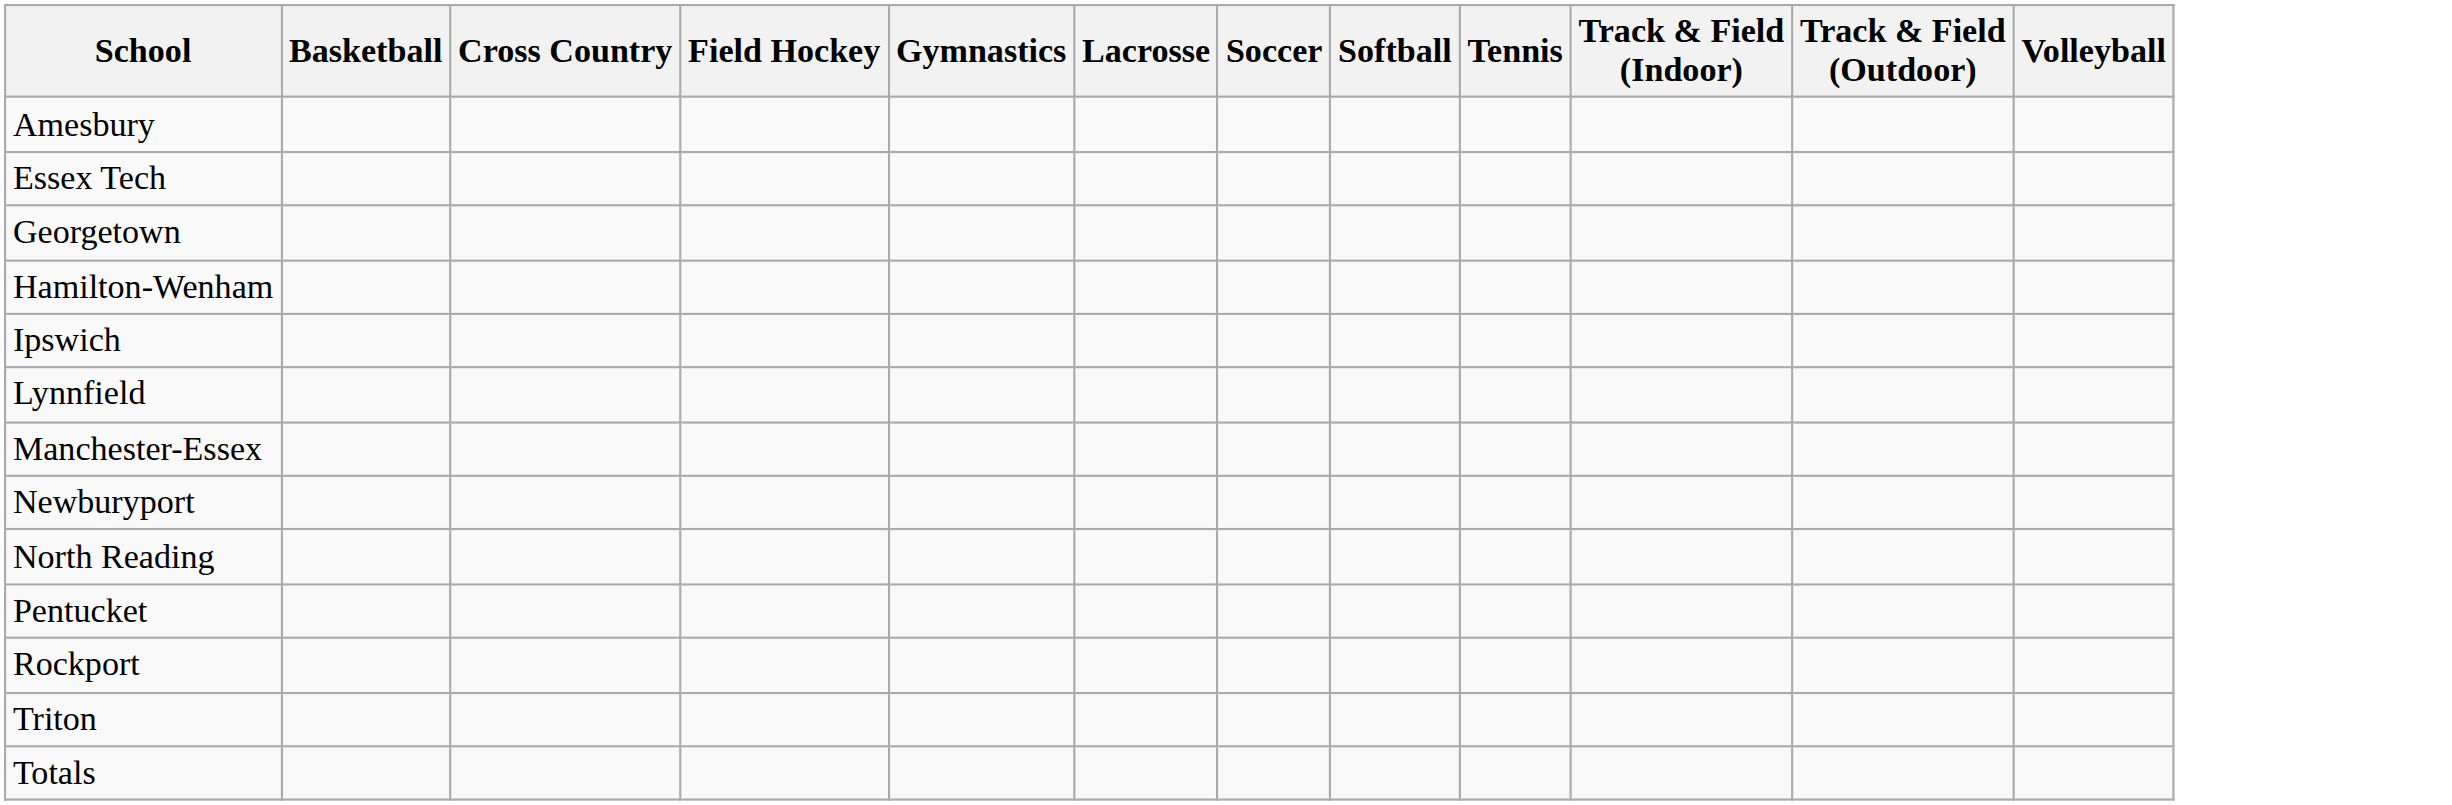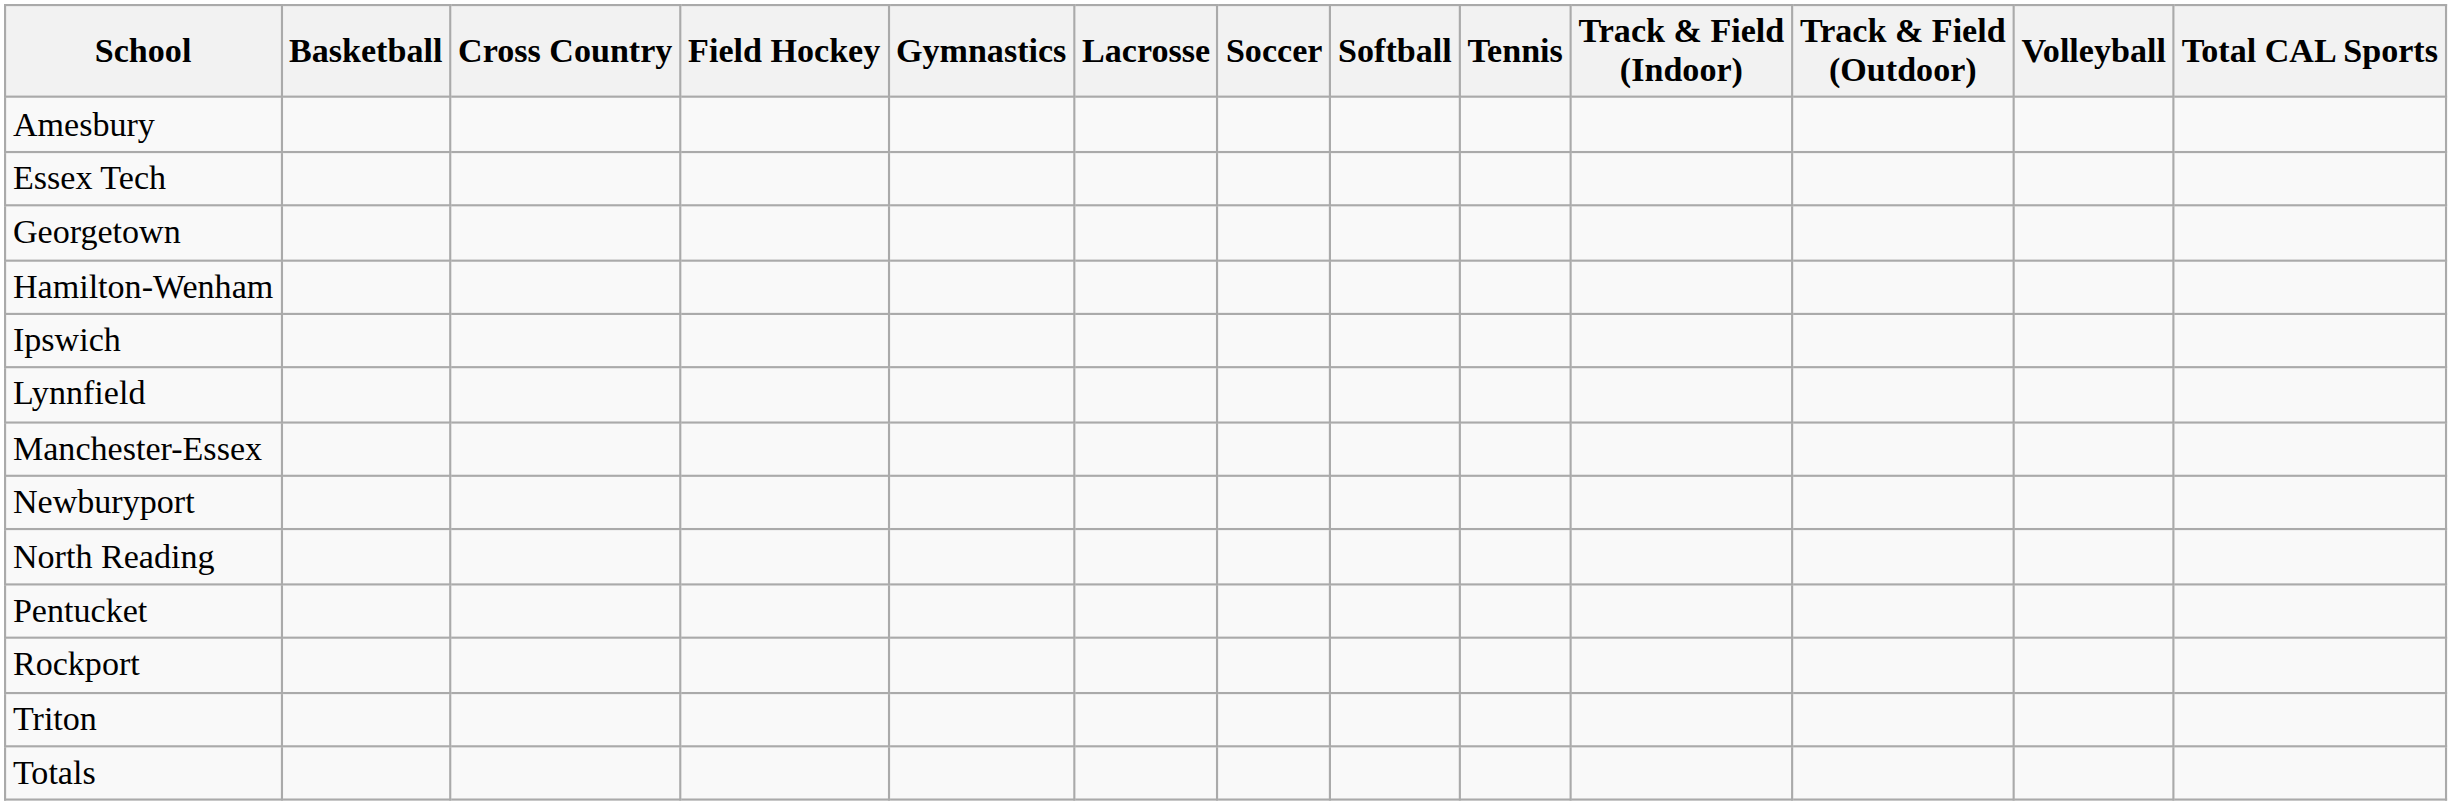+ column: Total CAL Sports
